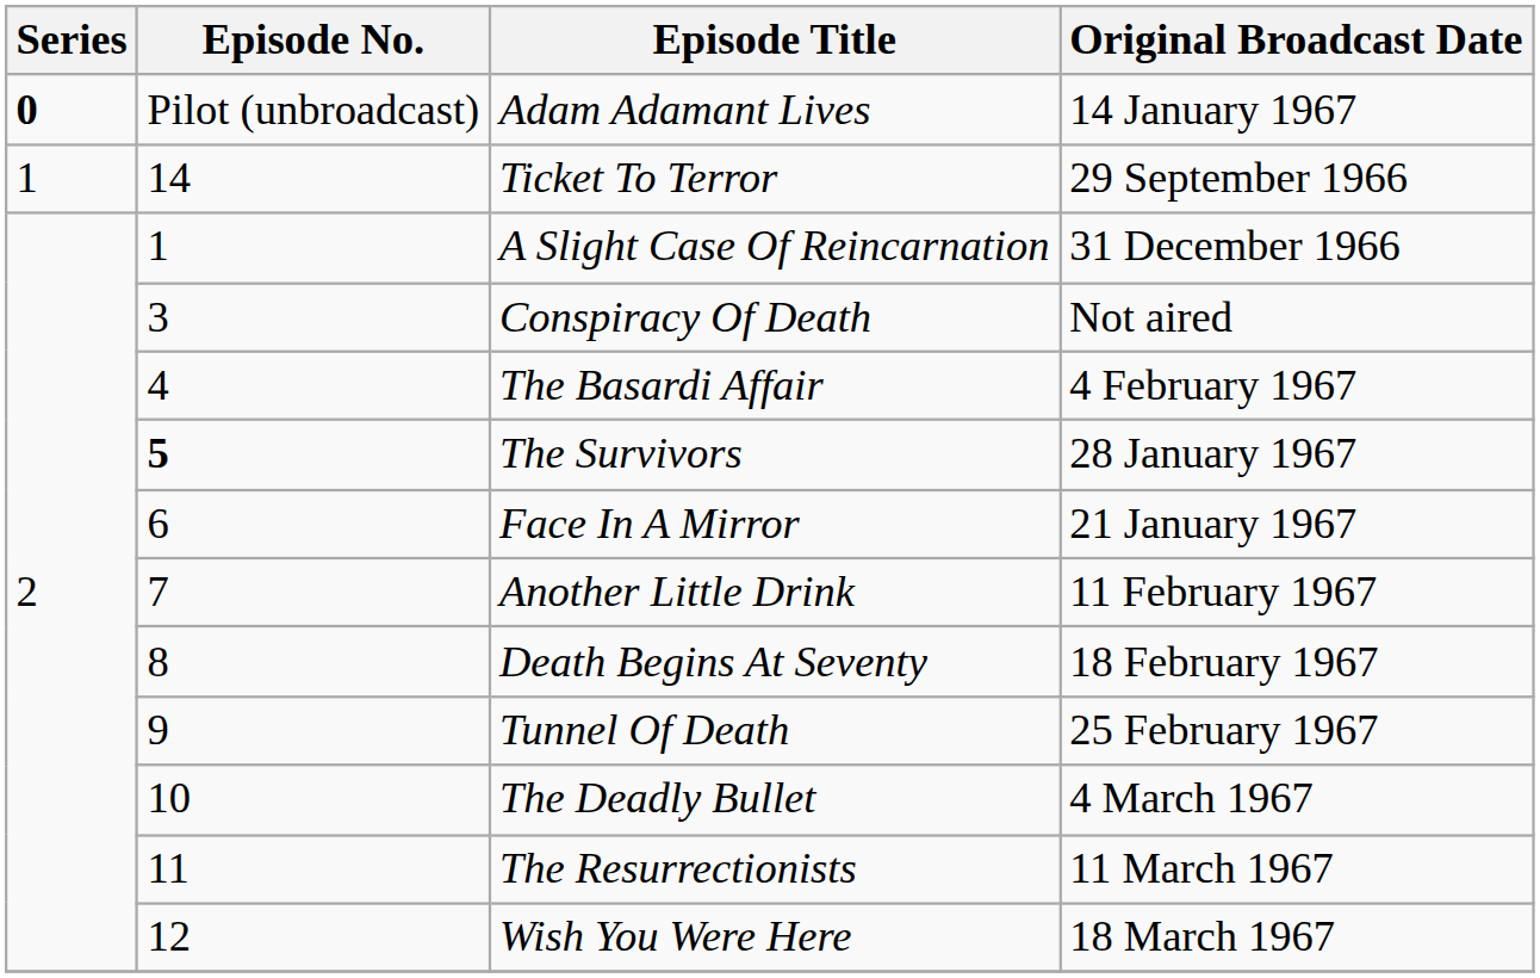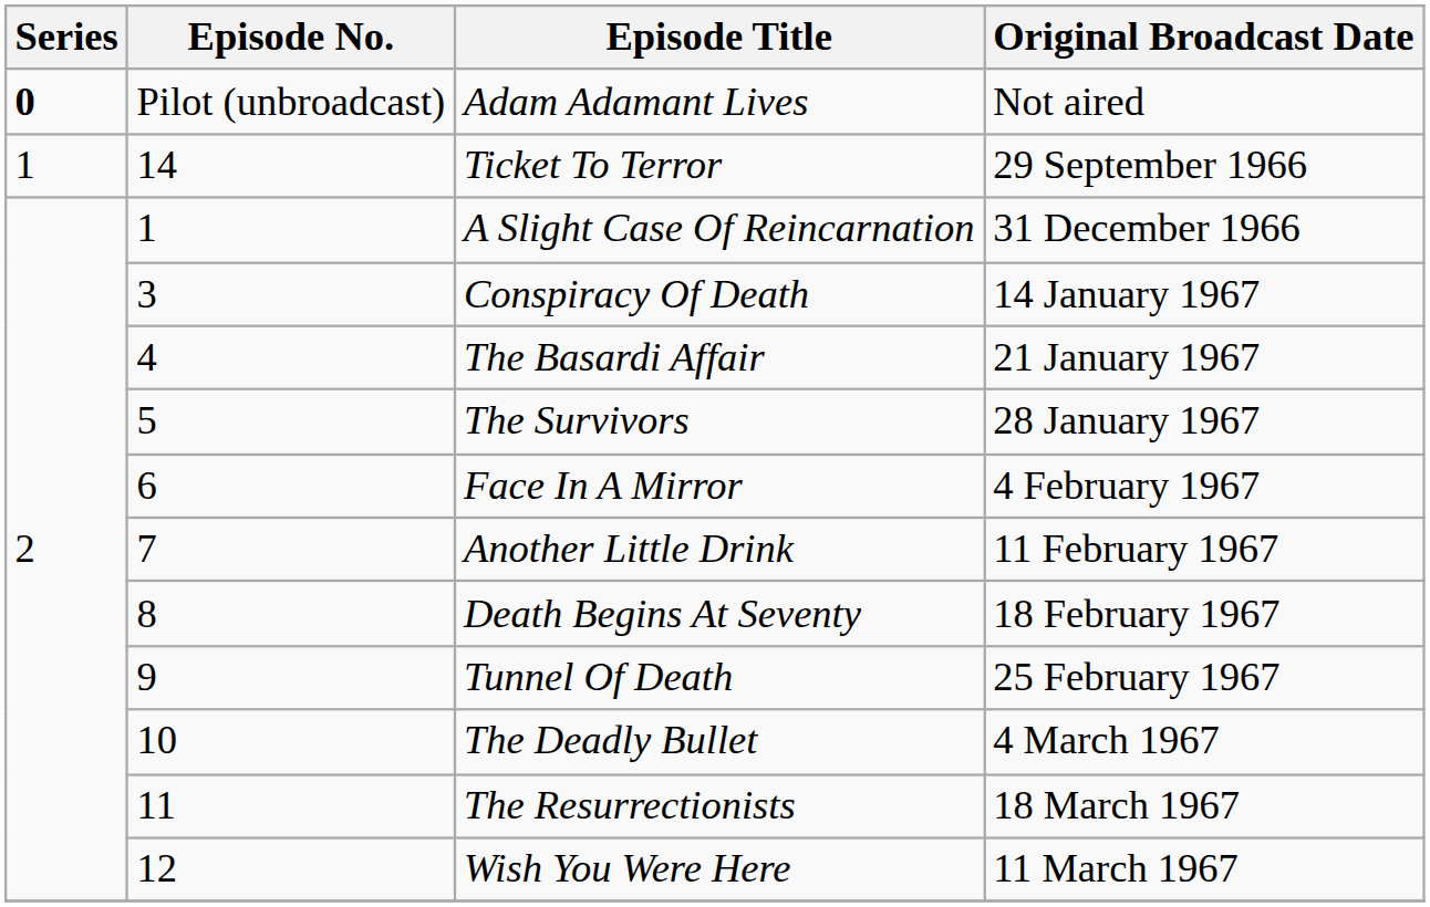Adam Adamant Lives | Original Broadcast Date: 14 January 1967 -> Not aired
Conspiracy Of Death | Original Broadcast Date: Not aired -> 14 January 1967
The Basardi Affair | Original Broadcast Date: 4 February 1967 -> 21 January 1967
The Survivors | Episode No.: bold -> normal
Face In A Mirror | Original Broadcast Date: 21 January 1967 -> 4 February 1967
The Resurrectionists | Original Broadcast Date: 11 March 1967 -> 18 March 1967
Wish You Were Here | Original Broadcast Date: 18 March 1967 -> 11 March 1967
